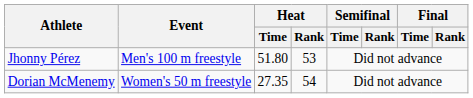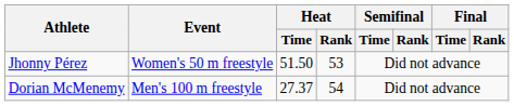Jhonny Pérez | Event: Men's 100 m freestyle -> Women's 50 m freestyle
Jhonny Pérez | Heat / Time: 51.80 -> 51.50
Dorian McMenemy | Event: Women's 50 m freestyle -> Men's 100 m freestyle
Dorian McMenemy | Heat / Time: 27.35 -> 27.37
